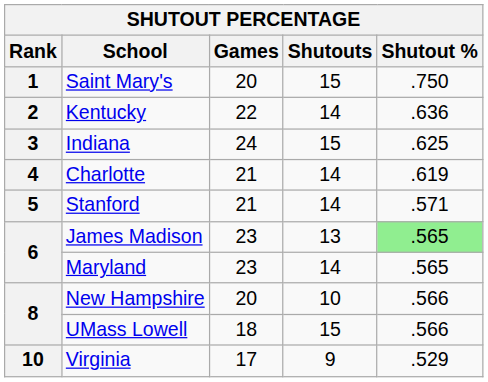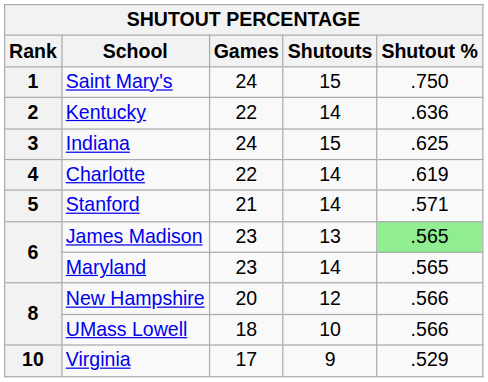Saint Mary's | Games: 20 -> 24
Charlotte | Games: 21 -> 22
New Hampshire | Shutouts: 10 -> 12
UMass Lowell | Shutouts: 15 -> 10
